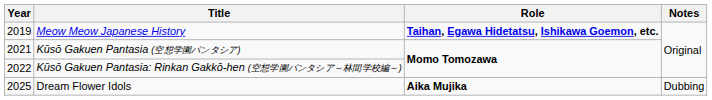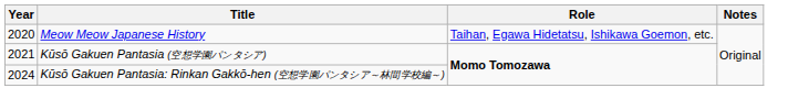Meow Meow Japanese History | Year: 2019 -> 2020
Meow Meow Japanese History | Role: bold -> normal
Kūsō Gakuen Pantasia: Rinkan Gakkō-hen (空想学園パンタシア～林間学校編～) | Year: 2022 -> 2024
- row: 2025 | Dream Flower Idols | Aika Mujika | Dubbing
